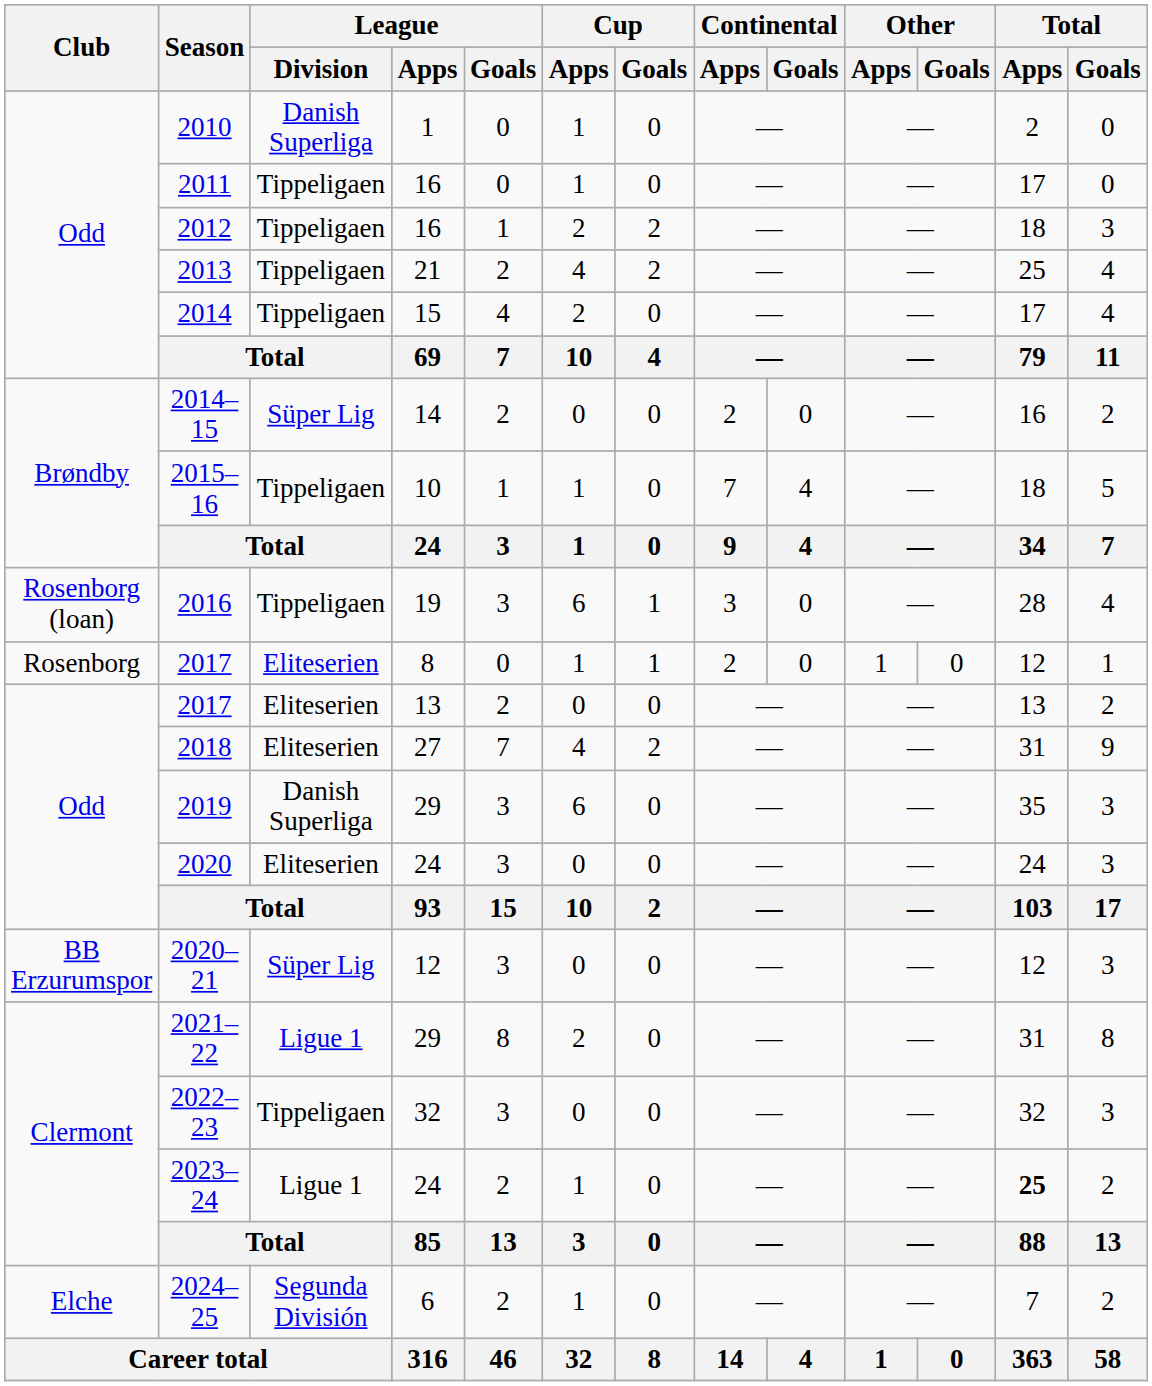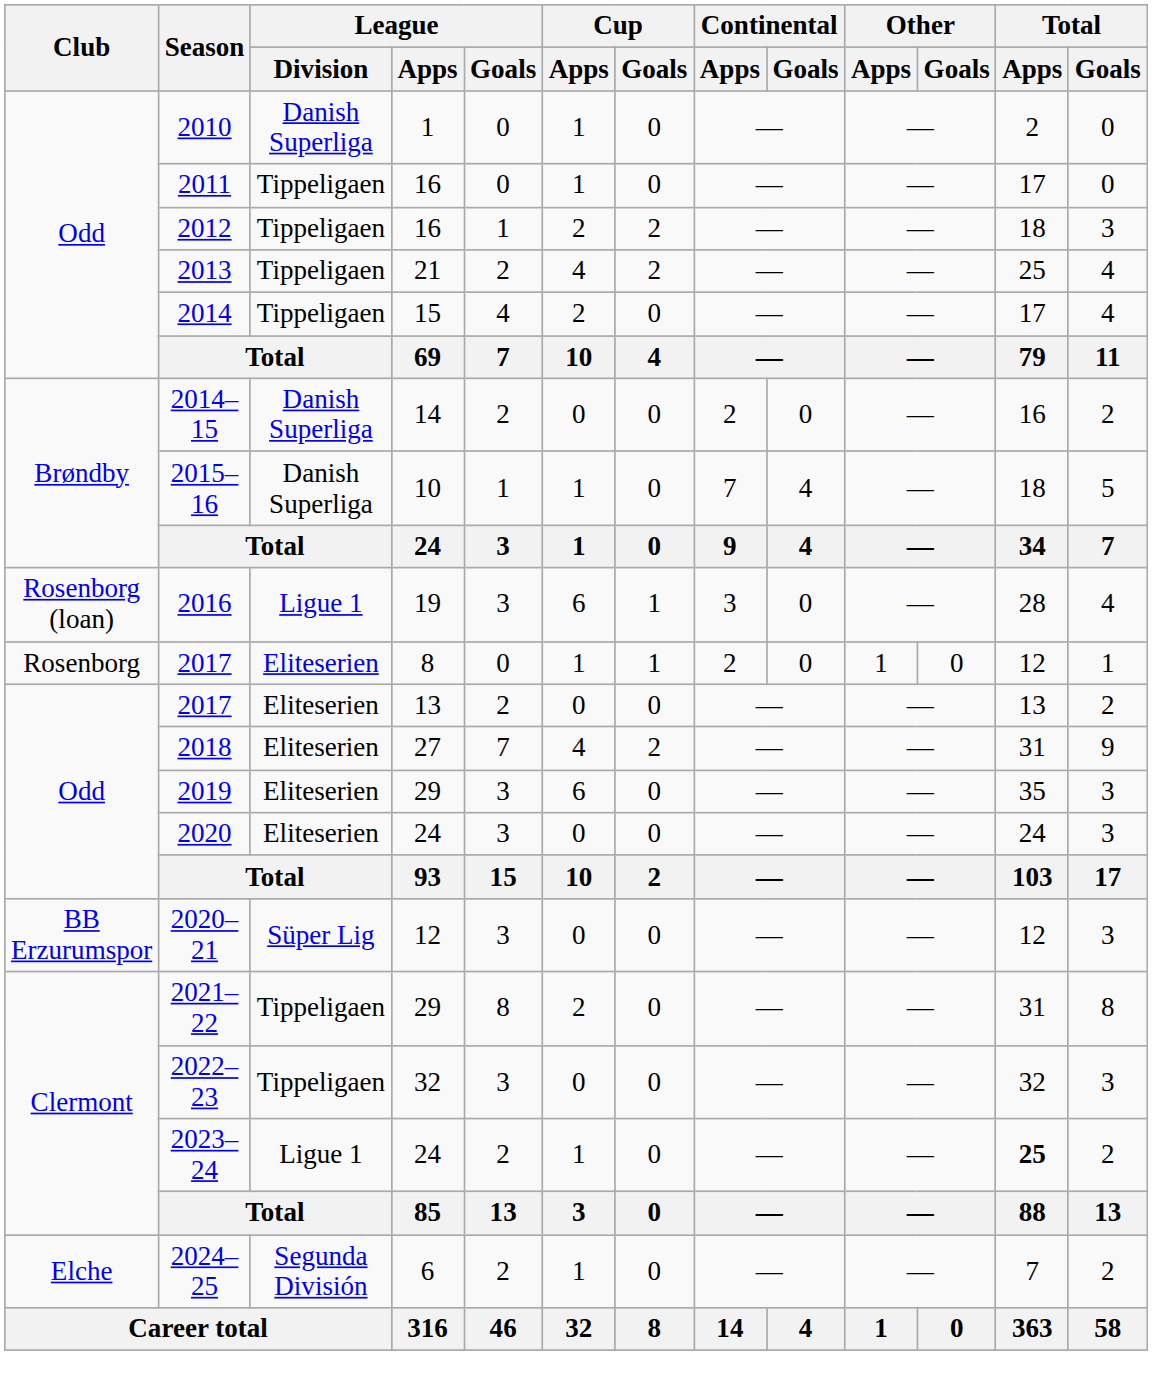2014–15 | League / Division: Süper Lig -> Danish Superliga
2015–16 | League / Division: Tippeligaen -> Danish Superliga
2016 | League / Division: Tippeligaen -> Ligue 1
2019 | League / Division: Danish Superliga -> Eliteserien
2021–22 | League / Division: Ligue 1 -> Tippeligaen
